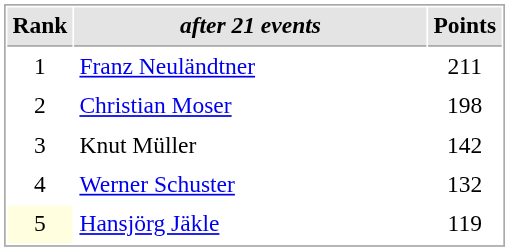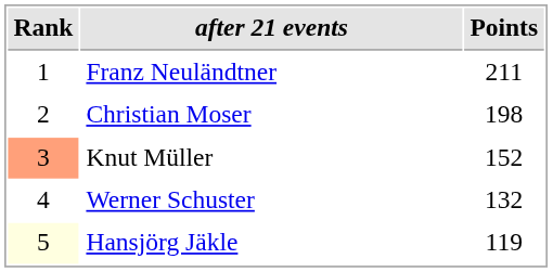Knut Müller | Rank: no background -> lightsalmon background
Knut Müller | Points: 142 -> 152
